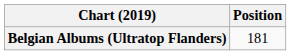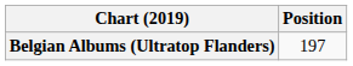Belgian Albums (Ultratop Flanders) | Position: 181 -> 197
